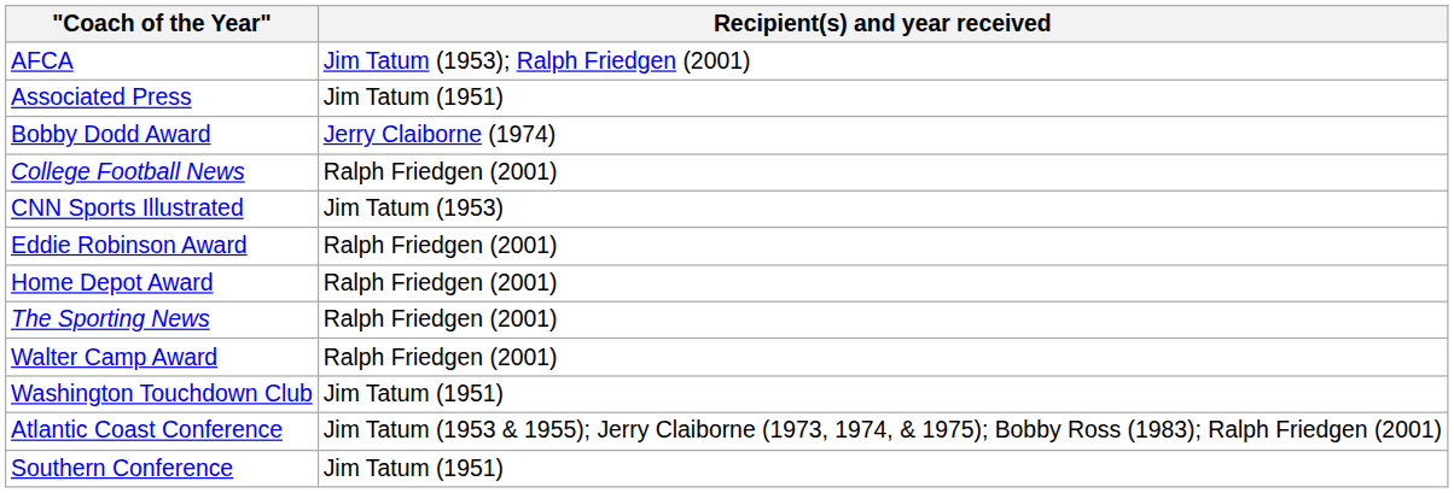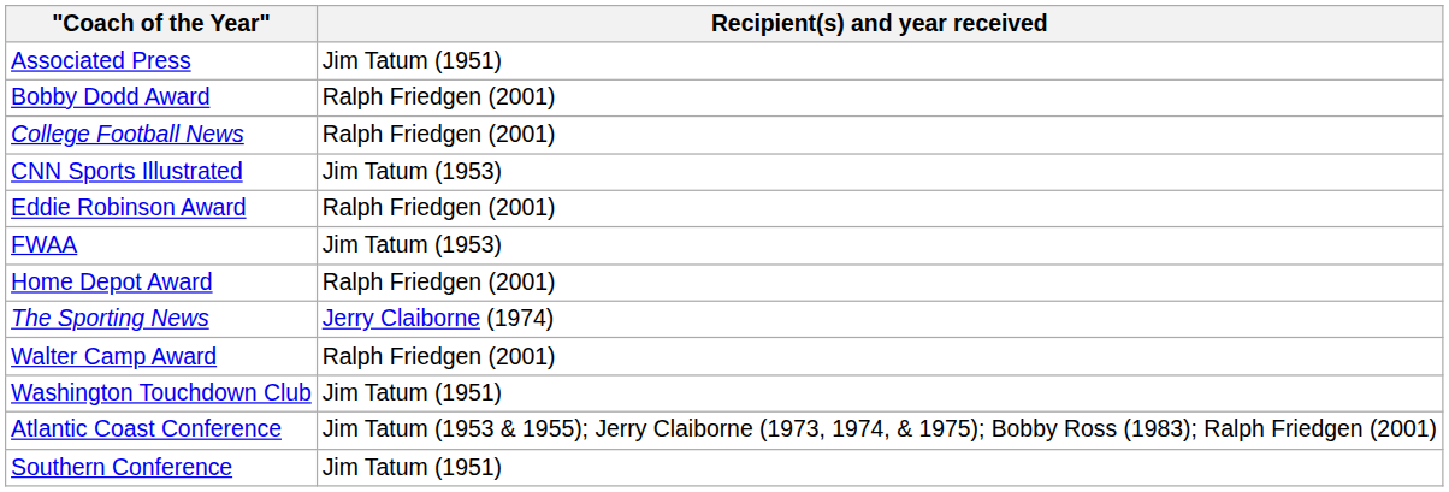- row: AFCA | Jim Tatum (1953); Ralph Friedgen (2001)
Bobby Dodd Award | Recipient(s) and year received: Jerry Claiborne (1974) -> Ralph Friedgen (2001)
+ row: FWAA | Jim Tatum (1953)
The Sporting News | Recipient(s) and year received: Ralph Friedgen (2001) -> Jerry Claiborne (1974)
